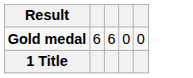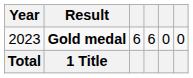+ column: Year | 2023 | Total
